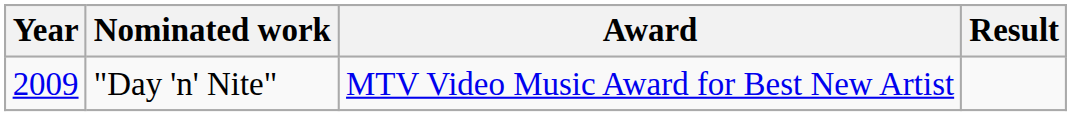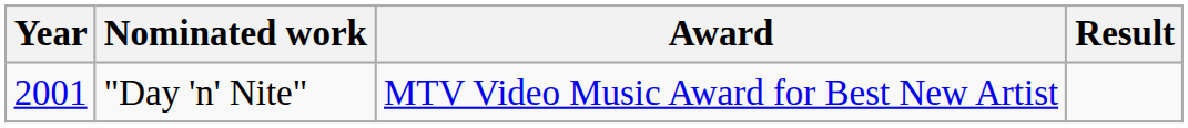"Day 'n' Nite" | Year: 2009 -> 2001
